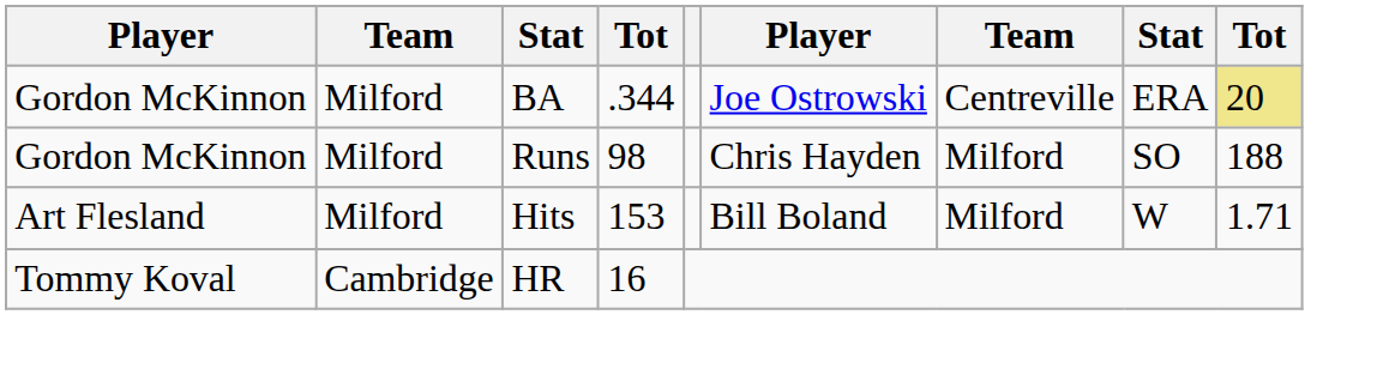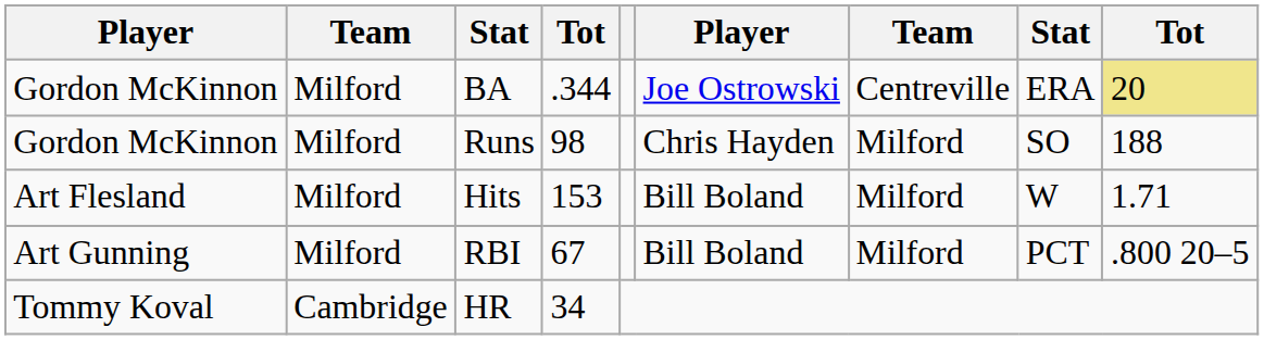+ row: Art Gunning | Milford | RBI | 67 | Bill Boland | Milford | PCT | .800 20–5
HR | column 4: 16 -> 34
